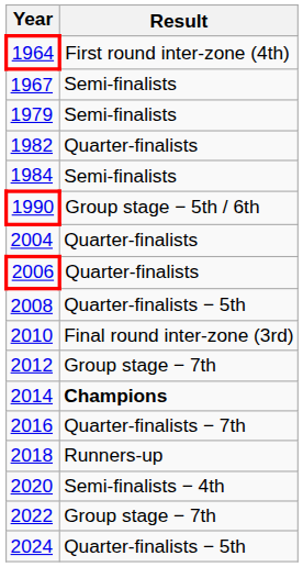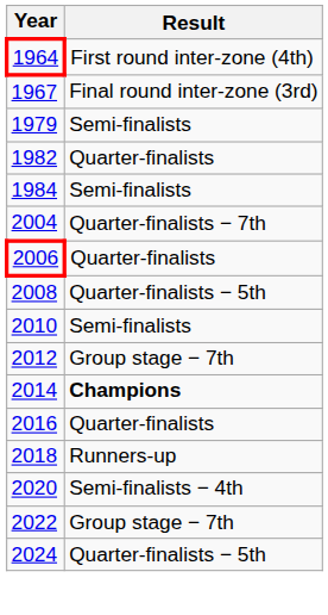1967 | Result: Semi-finalists -> Final round inter-zone (3rd)
- row: 1990 | Group stage − 5th / 6th
2004 | Result: Quarter-finalists -> Quarter-finalists − 7th
2010 | Result: Final round inter-zone (3rd) -> Semi-finalists
2016 | Result: Quarter-finalists − 7th -> Quarter-finalists
